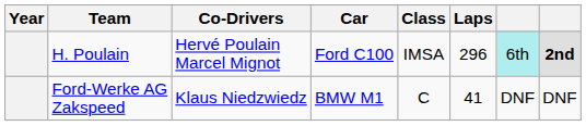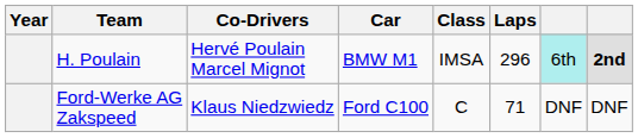H. Poulain | Car: Ford C100 -> BMW M1
Ford-Werke AG Zakspeed | Car: BMW M1 -> Ford C100
Ford-Werke AG Zakspeed | Laps: 41 -> 71
